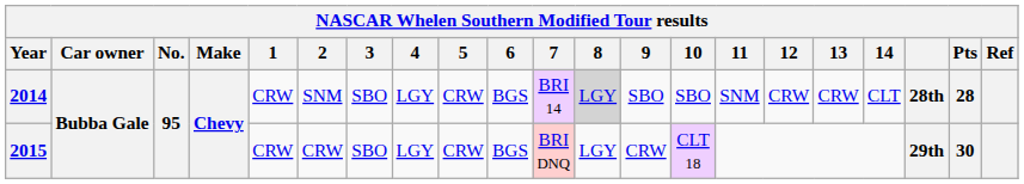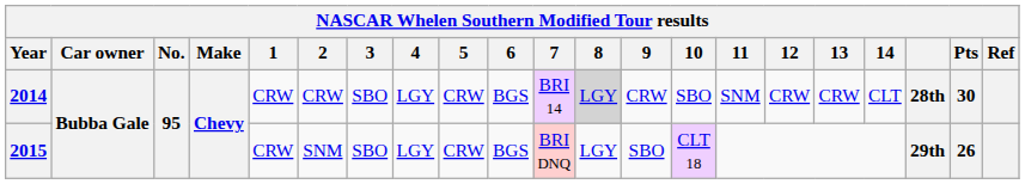2014 | 2: SNM -> CRW
2014 | 9: SBO -> CRW
2014 | Pts: 28 -> 30
2015 | 2: CRW -> SNM
2015 | 9: CRW -> SBO
2015 | Pts: 30 -> 26
